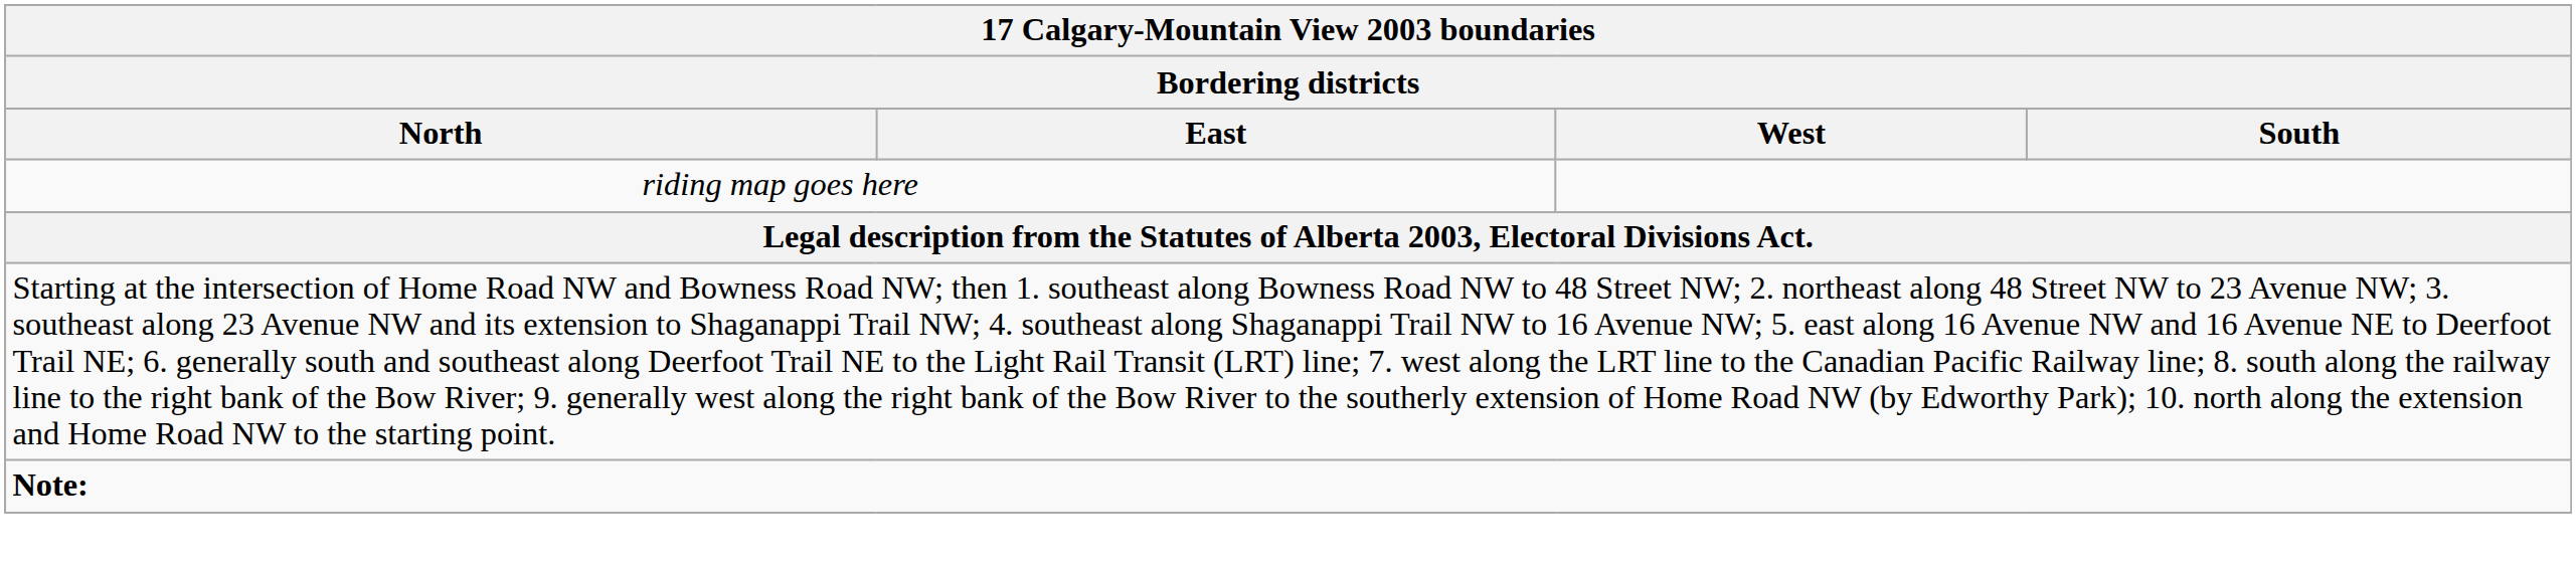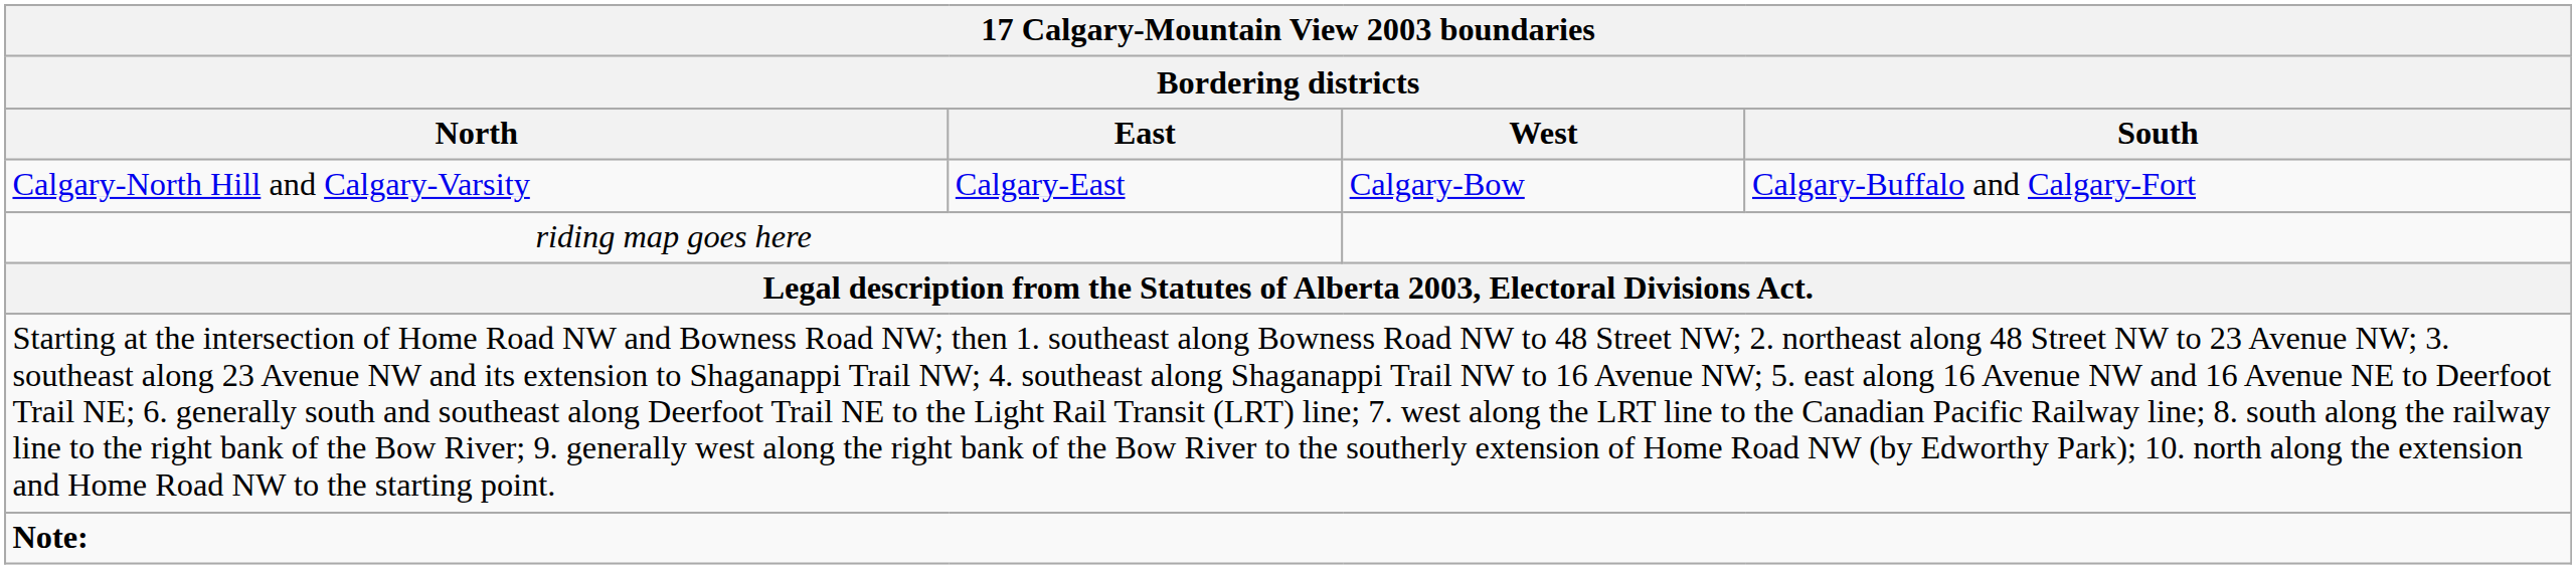+ row: Calgary-North Hill and Calgary-Varsity | Calgary-East | Calgary-Bow | Calgary-Buffalo and Calgary-Fort
